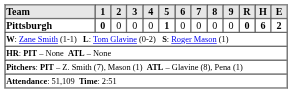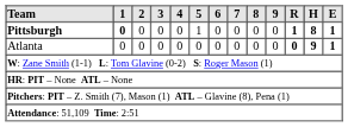Pittsburgh | 5: bold -> normal
Pittsburgh | R: 0 -> 1
Pittsburgh | H: 6 -> 8
Pittsburgh | E: 2 -> 1
+ row: Atlanta | 0 | 0 | 0 | 0 | 0 | 0 | 0 | 0 | 0 | 0 | 9 | 1
